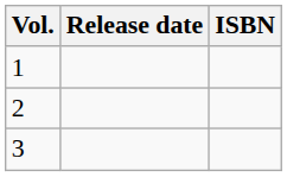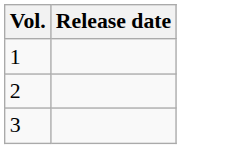- column: ISBN
